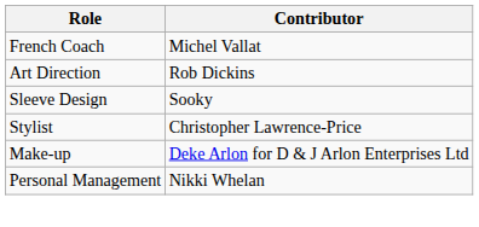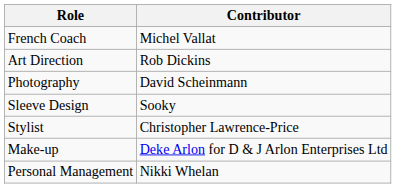+ row: Photography | David Scheinmann
